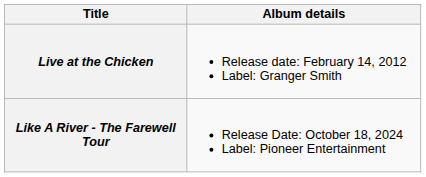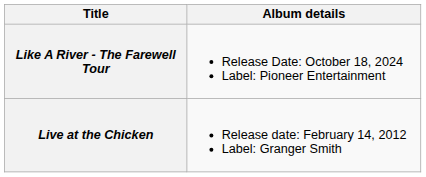rows swapped: Live at the Chicken <-> Like A River - The Farewell Tour
